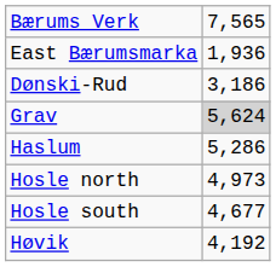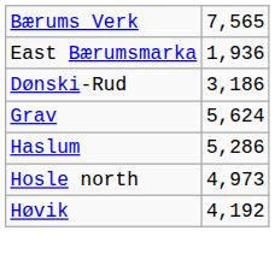Grav | column 2: lightgrey background -> no background
- row: Hosle south | 4,677
